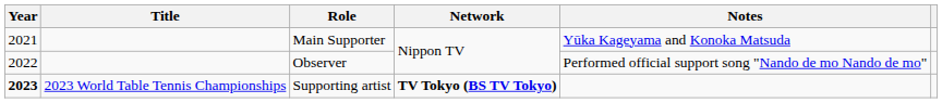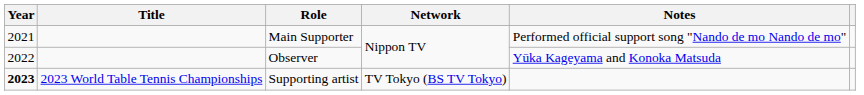Main Supporter | Notes: Yūka Kageyama and Konoka Matsuda -> Performed official support song "Nando de mo Nando de mo"
Observer | Notes: Performed official support song "Nando de mo Nando de mo" -> Yūka Kageyama and Konoka Matsuda
Supporting artist | Network: bold -> normal
